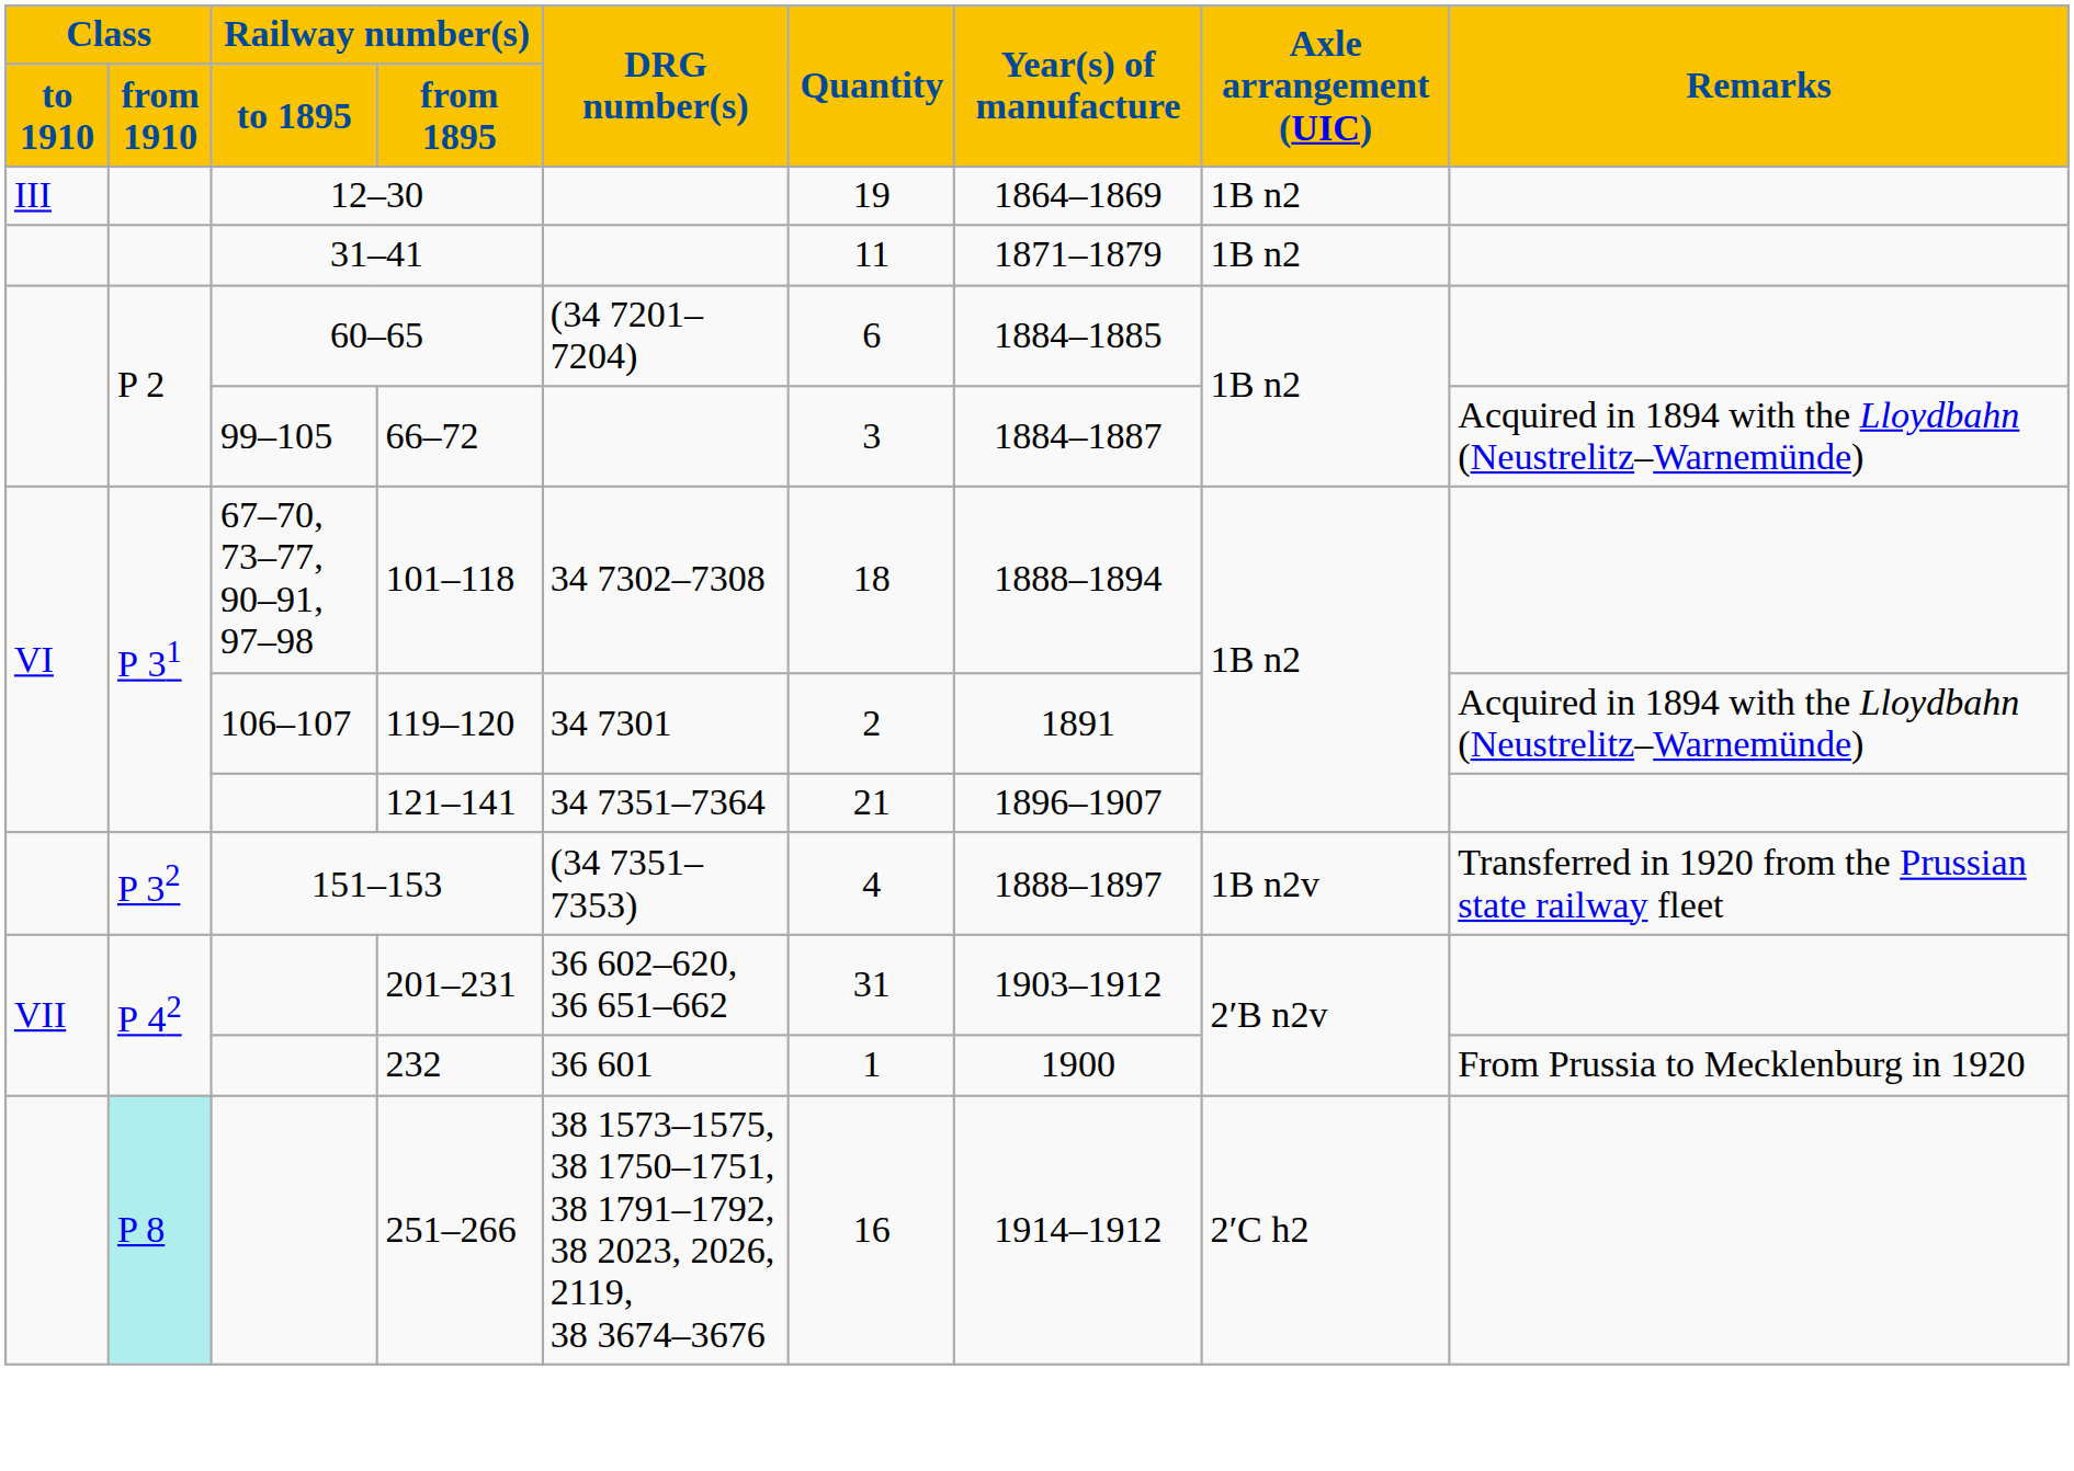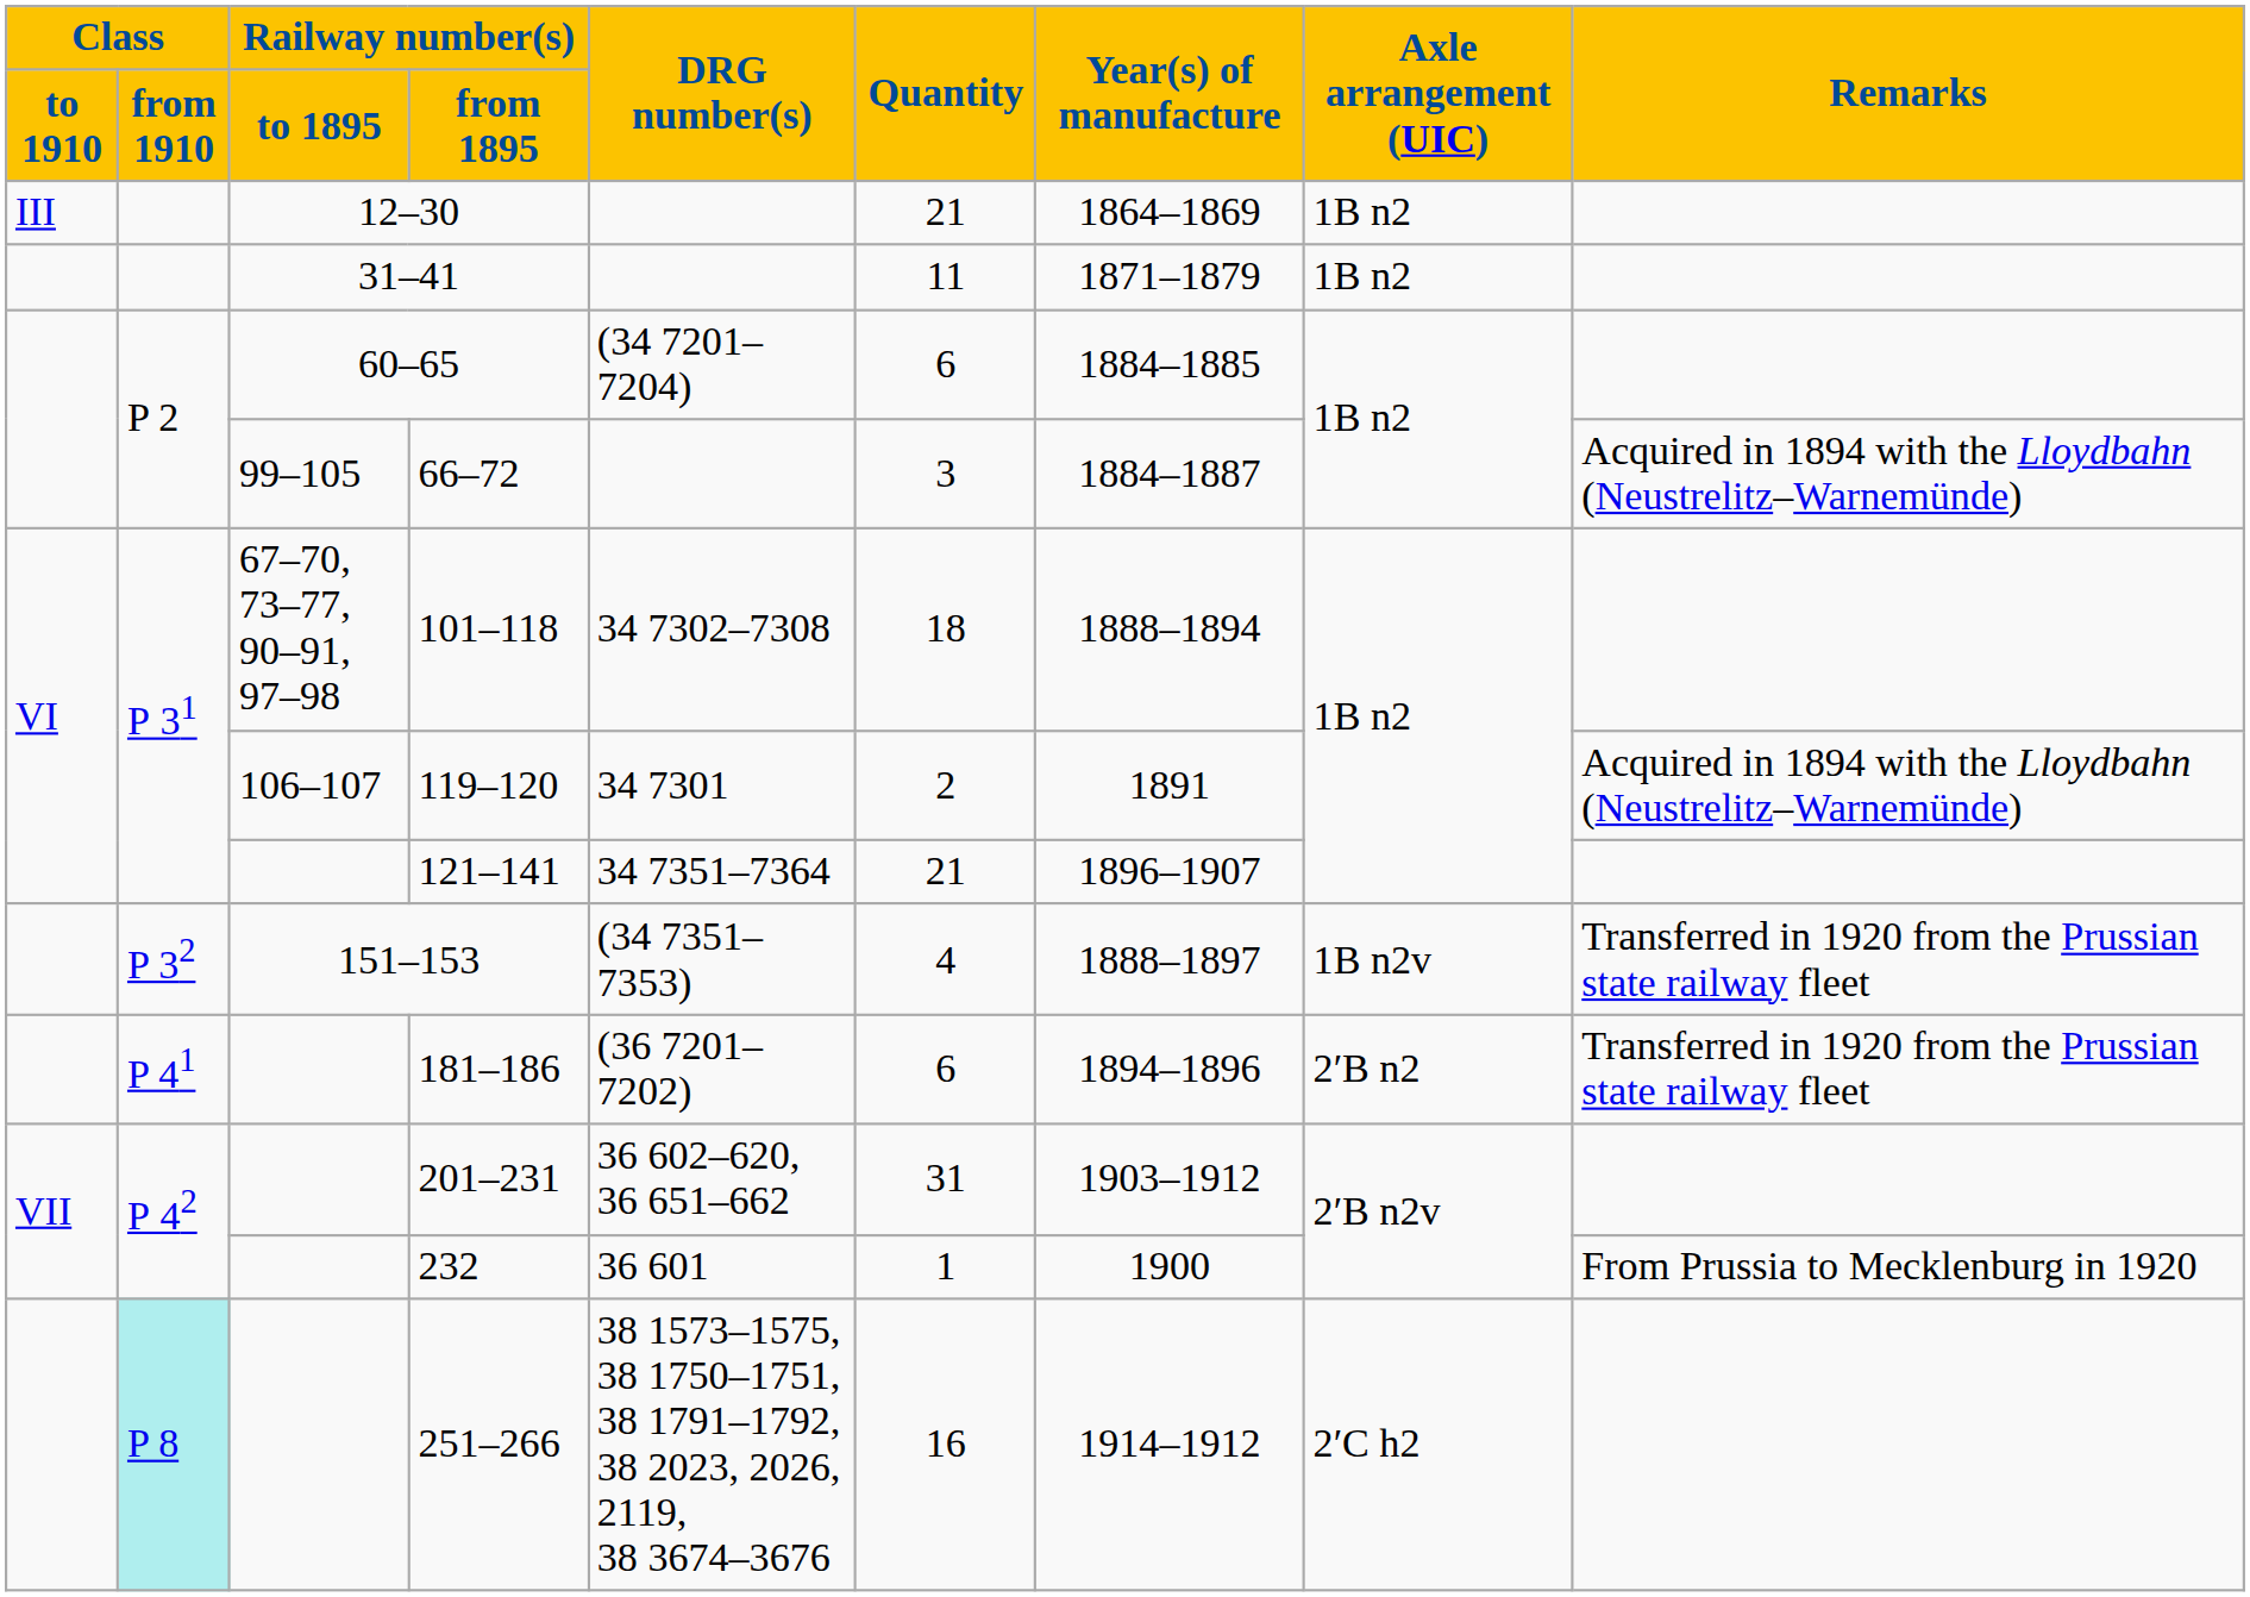12–30 | Quantity: 19 -> 21
+ row: P 41 | 181–186 | (36 7201–7202) | 6 | 1894–1896 | 2′B n2 | Transferred in 1920 from the Prussian state railway fleet
